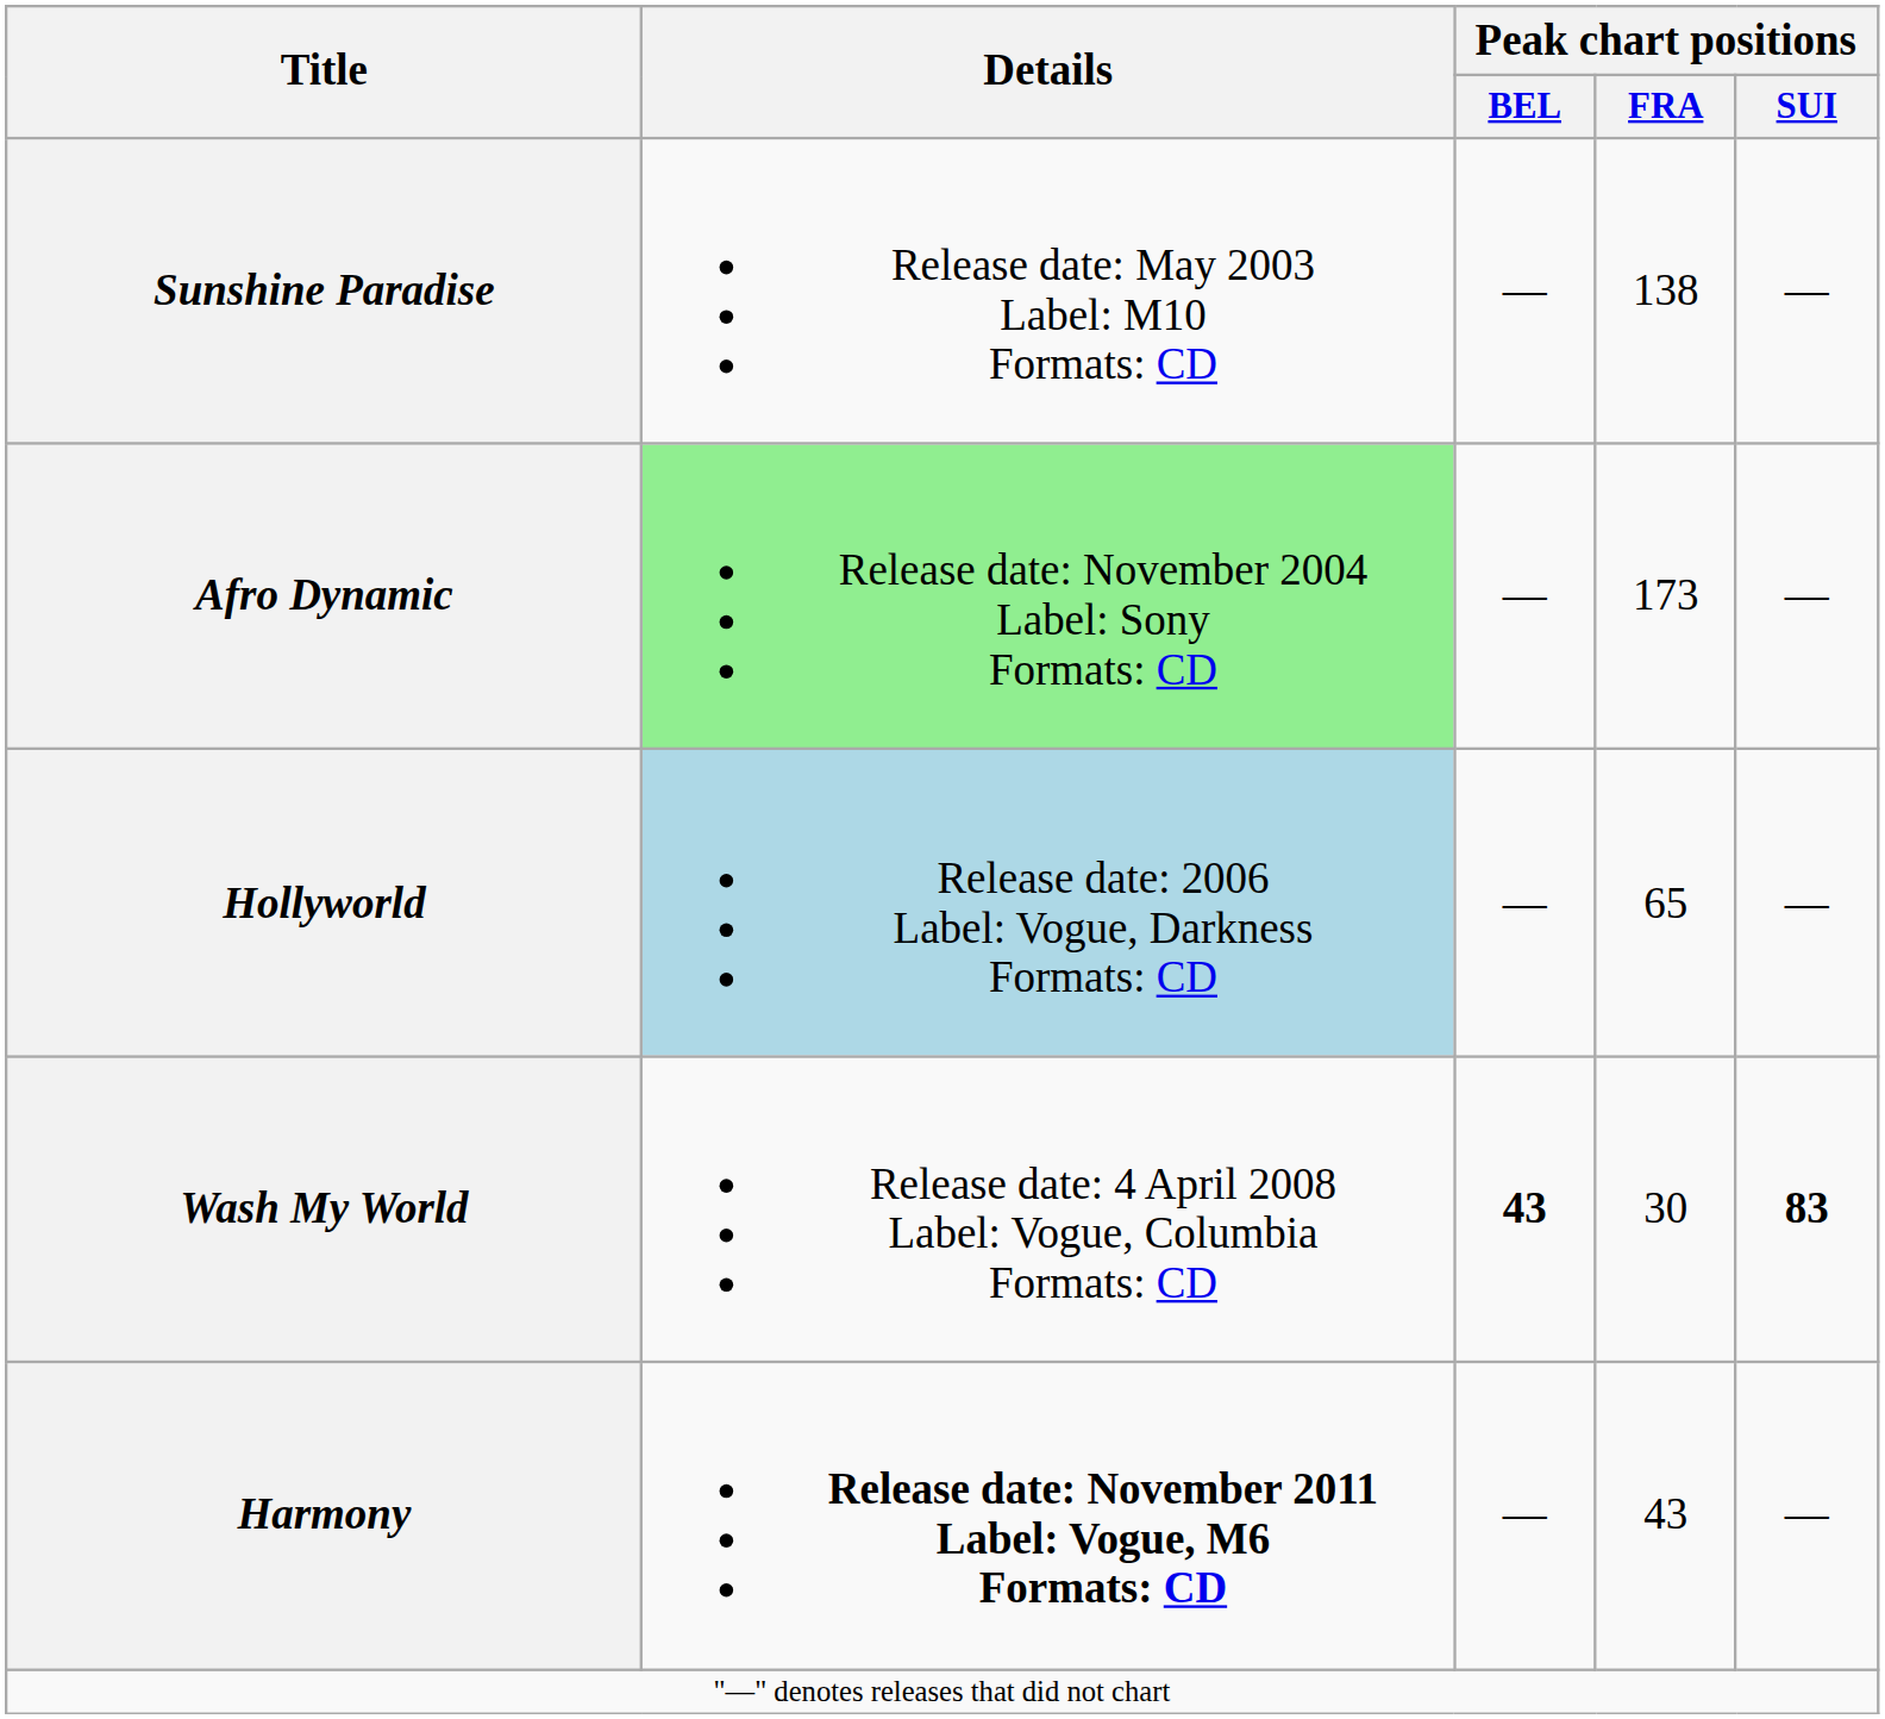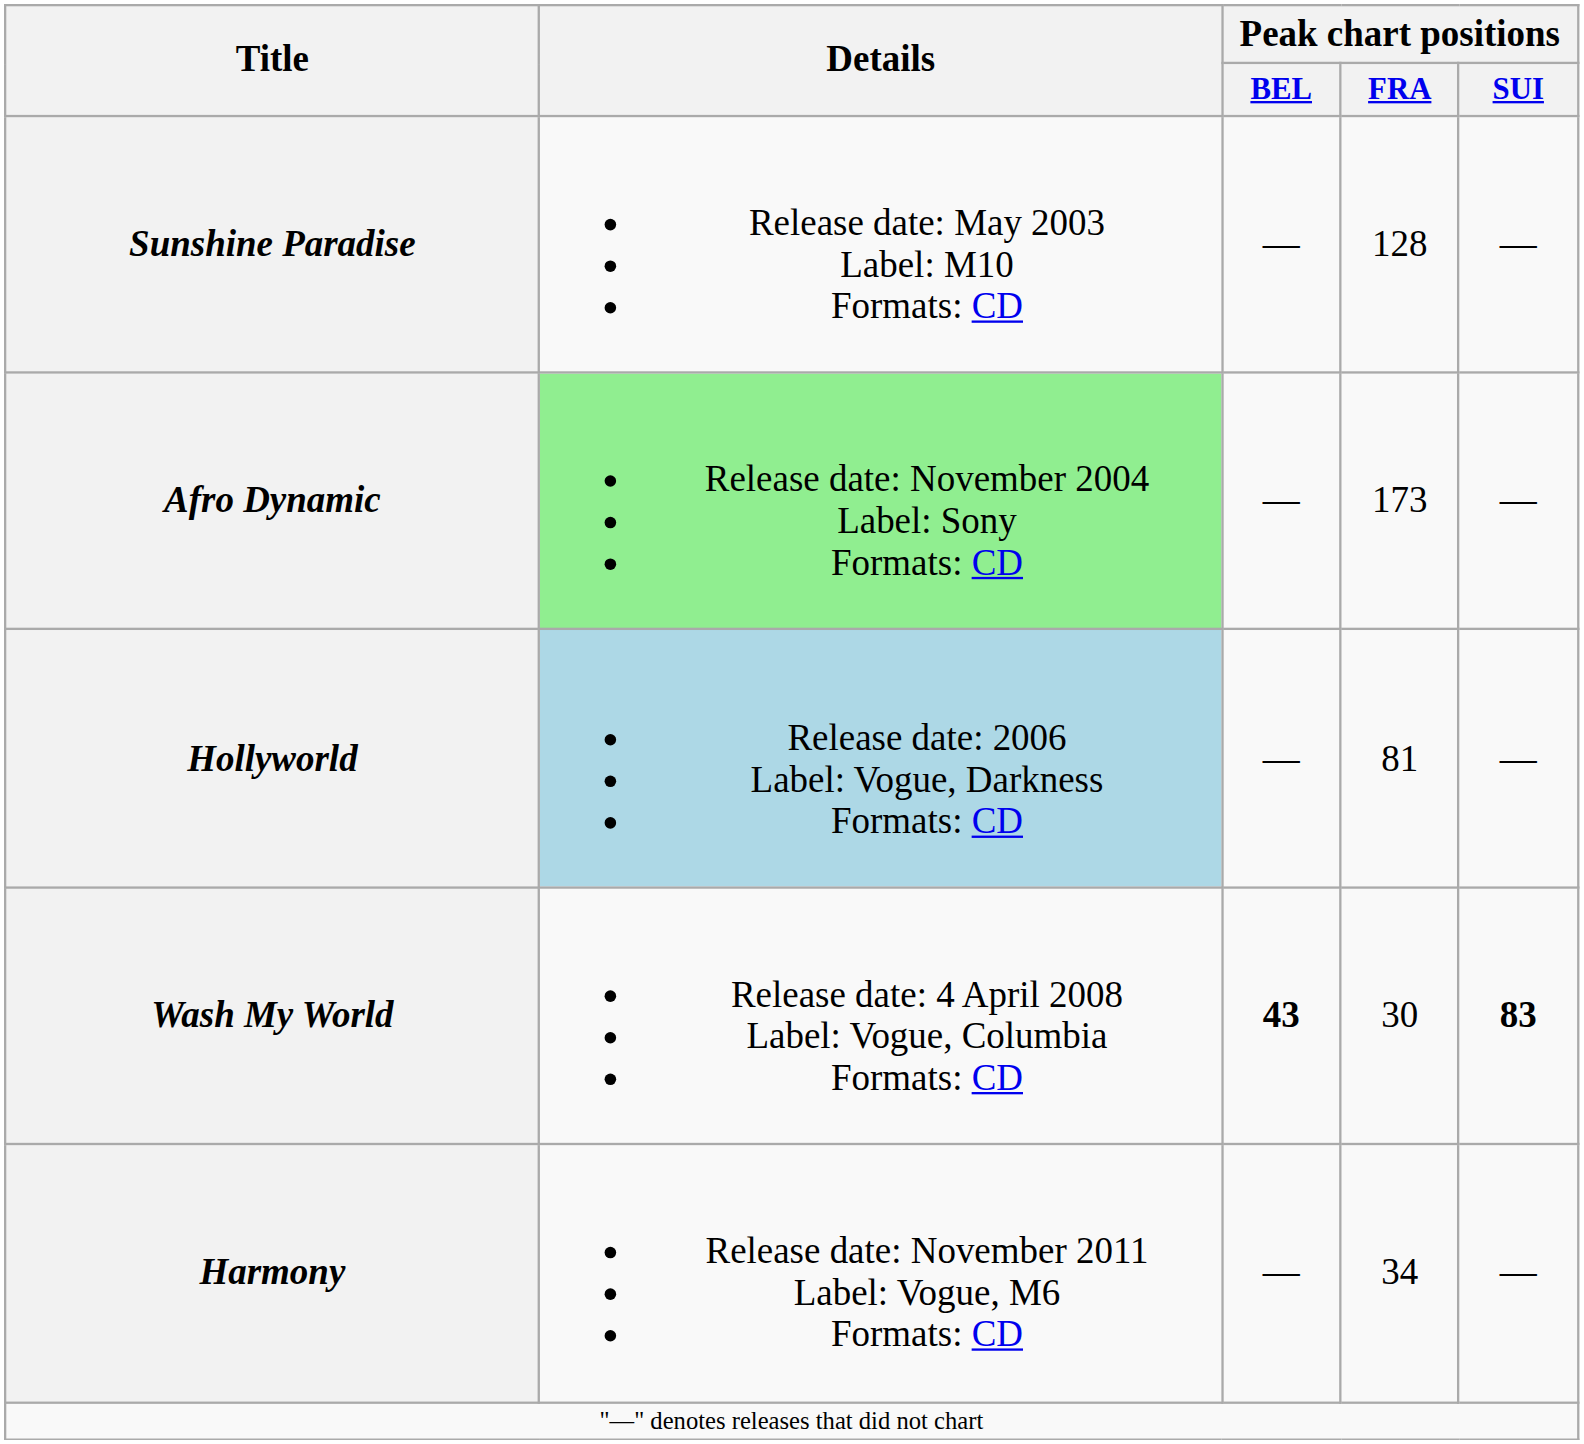Sunshine Paradise | Peak chart positions / FRA: 138 -> 128
Hollyworld | Peak chart positions / FRA: 65 -> 81
Harmony | Details: bold -> normal
Harmony | Peak chart positions / FRA: 43 -> 34
